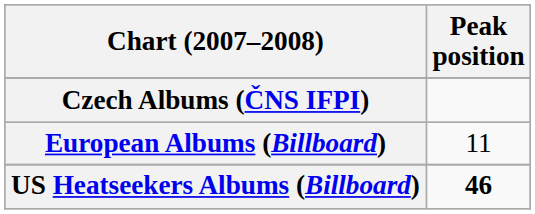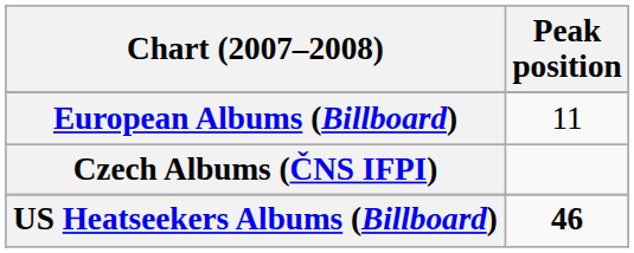rows swapped: Czech Albums (ČNS IFPI) <-> European Albums (Billboard)
